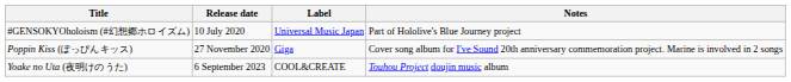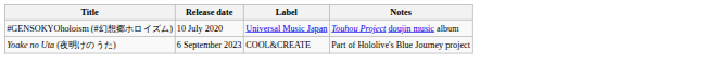#GENSOKYOholoism (#幻想郷ホロイズム) | Notes: Part of Hololive's Blue Journey project -> Touhou Project doujin music album
- row: Poppin Kiss (ぽっぴんキッス) | 27 November 2020 | Giga | Cover song album for I've Sound 20th anniversary commemoration project. Marine is involved in 2 songs
Yoake no Uta (夜明けのうた) | Notes: Touhou Project doujin music album -> Part of Hololive's Blue Journey project
